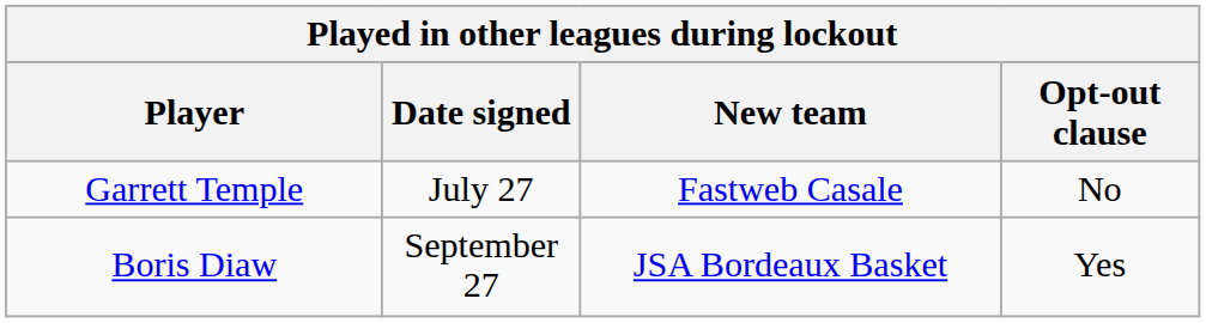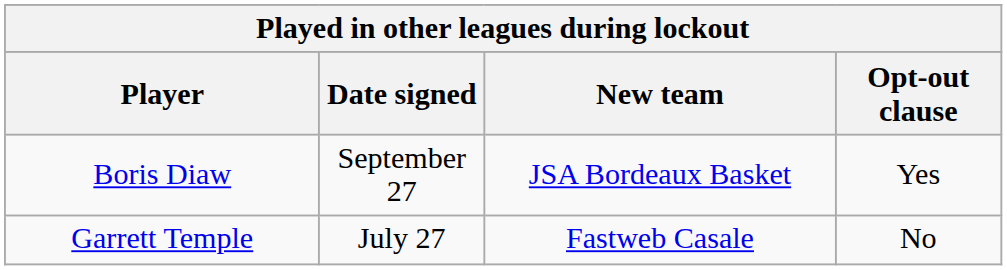rows swapped: Garrett Temple <-> Boris Diaw
